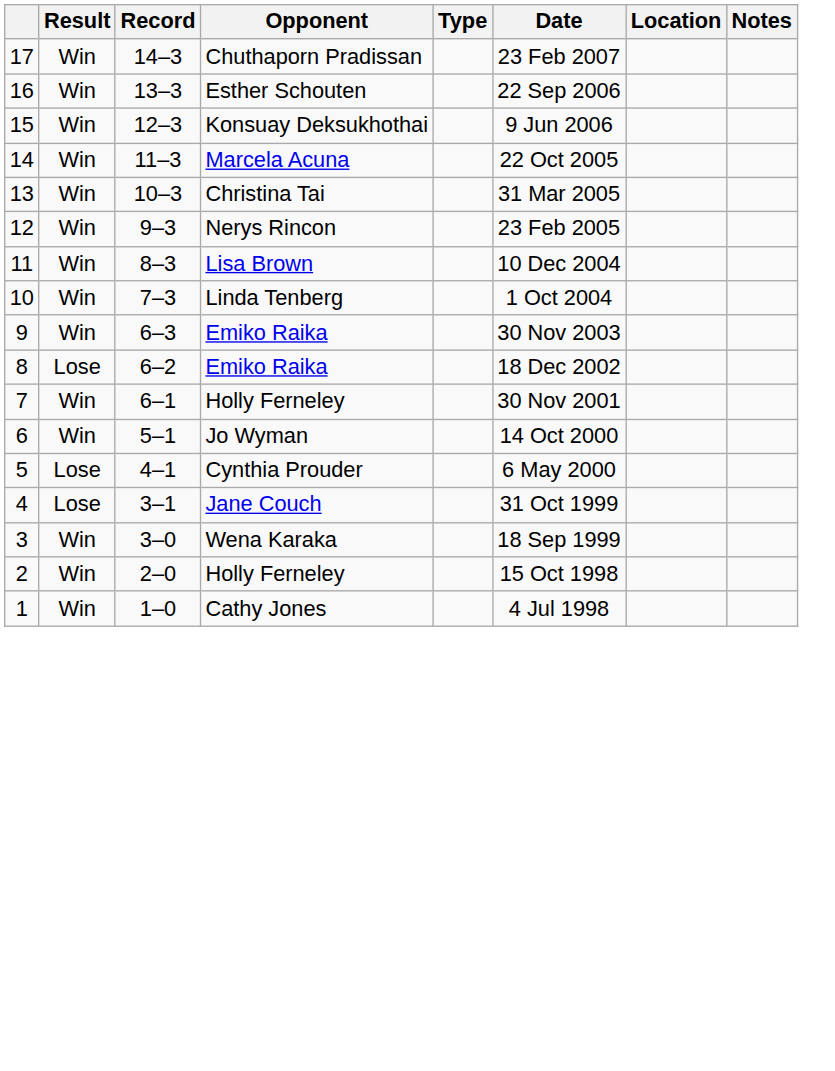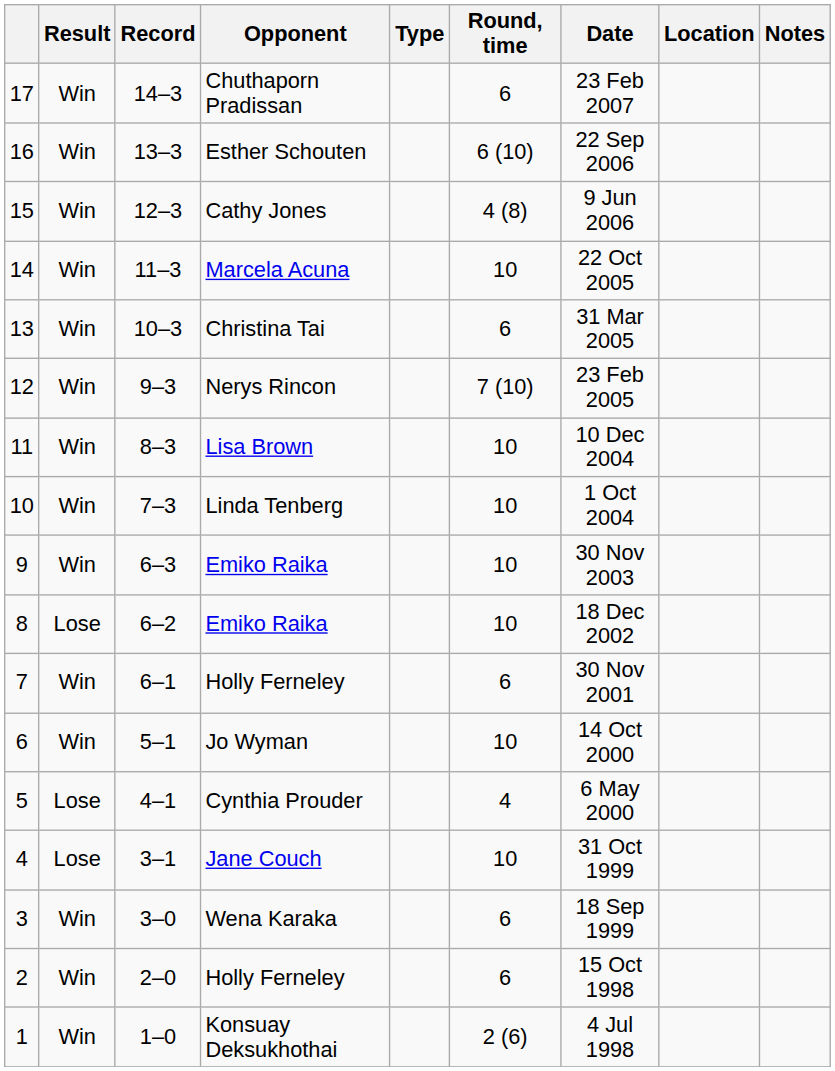+ column: Round, time | 6 | 6 (10) | 4 (8) | 10 | 6 | 7 (10) | 10 | 10 | 10 | 10 | 6 | 10 | 4 | 10 | 6 | 6 | 2 (6)
15 | Opponent: Konsuay Deksukhothai -> Cathy Jones
1 | Opponent: Cathy Jones -> Konsuay Deksukhothai
